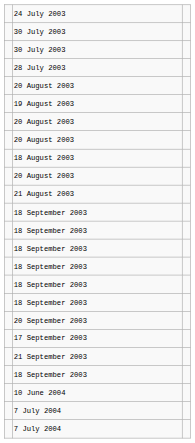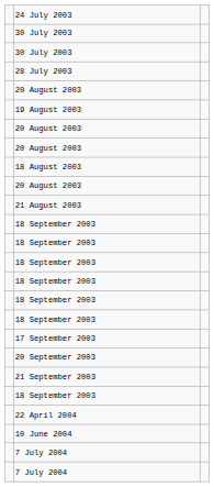rows swapped: 17 September 2003 <-> 20 September 2003
+ row: 22 April 2004
